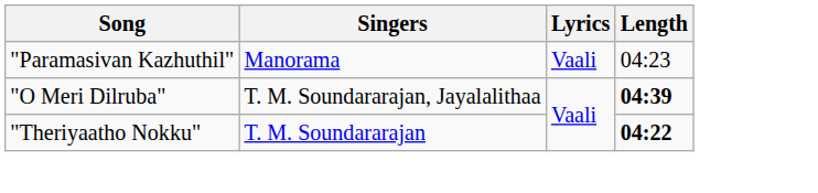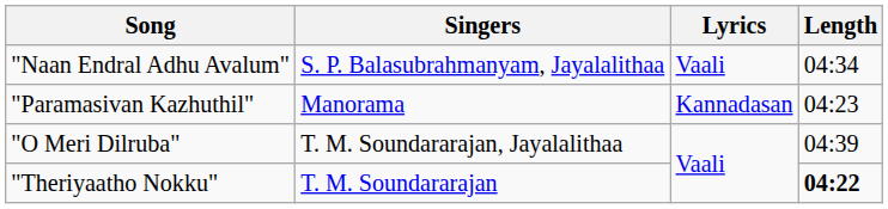+ row: "Naan Endral Adhu Avalum" | S. P. Balasubrahmanyam, Jayalalithaa | Vaali | 04:34
"Paramasivan Kazhuthil" | Lyrics: Vaali -> Kannadasan
"O Meri Dilruba" | Length: bold -> normal
